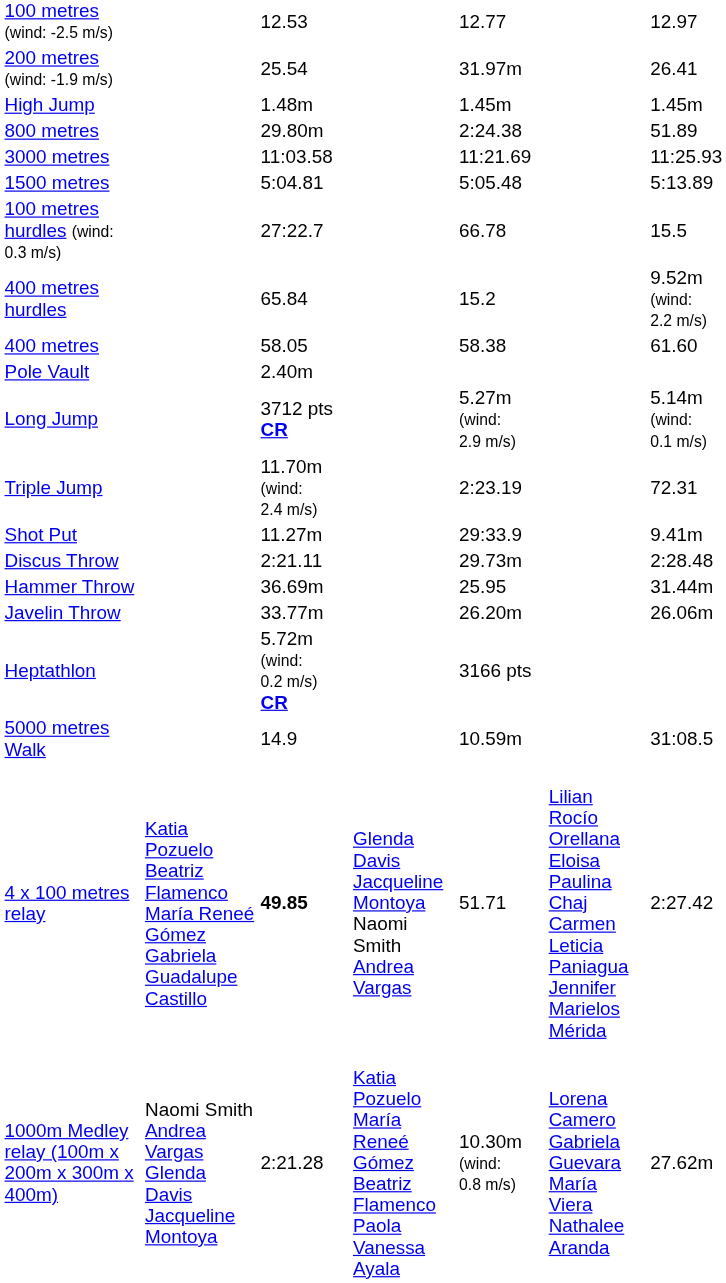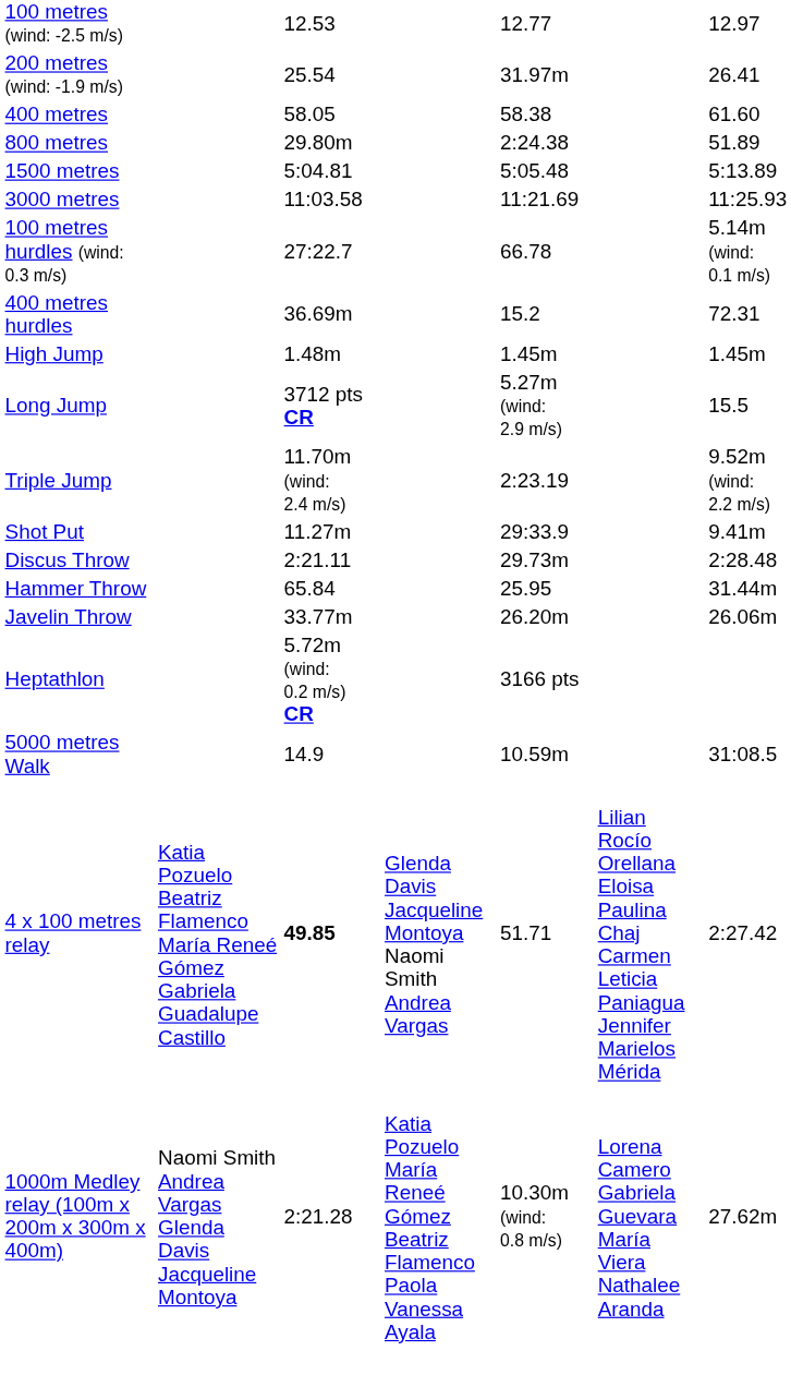rows swapped: 400 metres <-> High Jump
rows swapped: 1500 metres <-> 3000 metres
100 metres hurdles (wind: 0.3 m/s) | column 7: 15.5 -> 5.14m (wind: 0.1 m/s)
400 metres hurdles | column 3: 65.84 -> 36.69m
400 metres hurdles | column 7: 9.52m (wind: 2.2 m/s) -> 72.31
- row: Pole Vault | 2.40m
Long Jump | column 7: 5.14m (wind: 0.1 m/s) -> 15.5
Triple Jump | column 7: 72.31 -> 9.52m (wind: 2.2 m/s)
Hammer Throw | column 3: 36.69m -> 65.84
